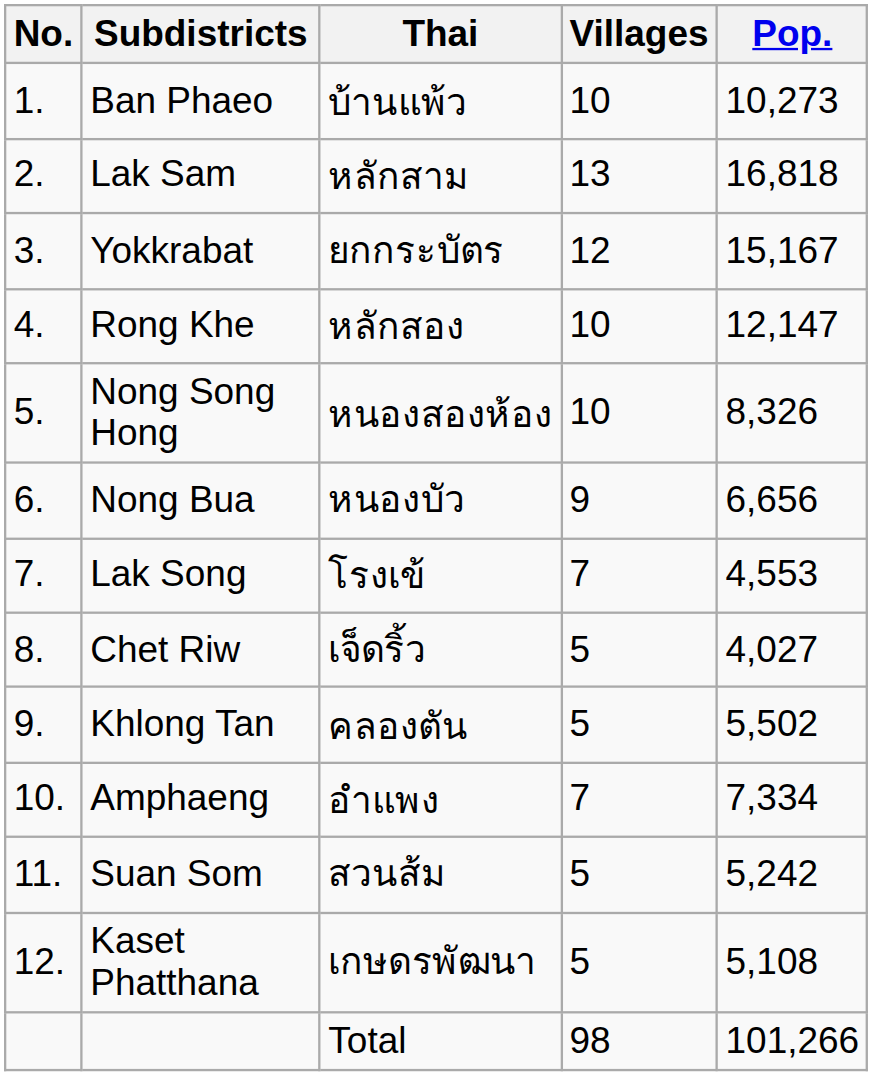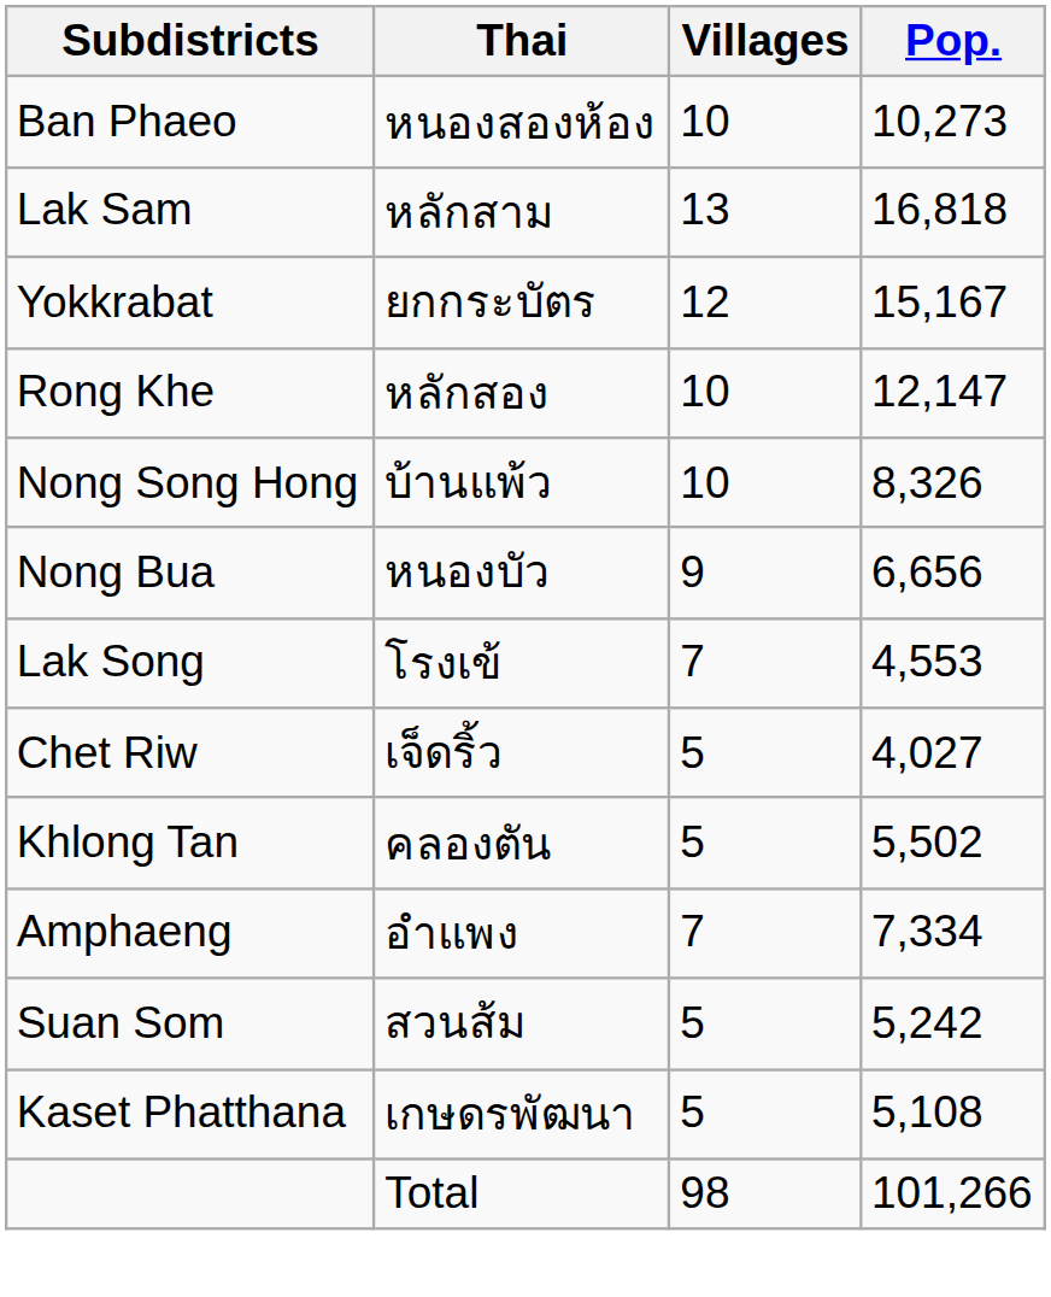- column: No. | 1. | 2. | 3. | 4. | 5. | 6. | 7. | 8. | 9. | 10. | 11. | 12.
Ban Phaeo | Thai: บ้านแพ้ว -> หนองสองห้อง
Nong Song Hong | Thai: หนองสองห้อง -> บ้านแพ้ว
